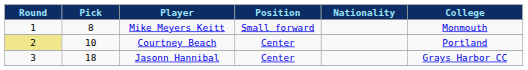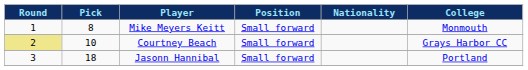Courtney Beach | Position: Center -> Small forward
Courtney Beach | College: Portland -> Grays Harbor CC
Jasonn Hannibal | Position: Center -> Small forward
Jasonn Hannibal | College: Grays Harbor CC -> Portland
